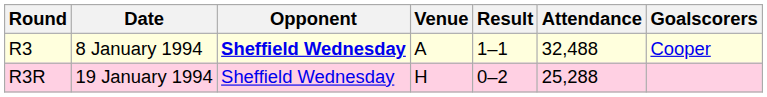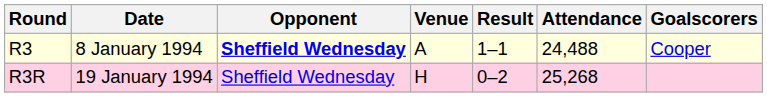R3 | Attendance: 32,488 -> 24,488
R3R | Attendance: 25,288 -> 25,268
